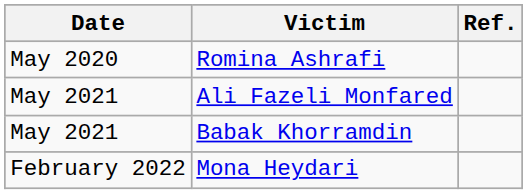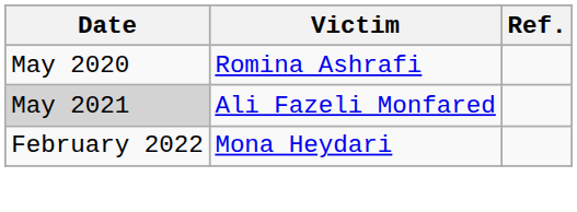Ali Fazeli Monfared | Date: no background -> lightgrey background
- row: May 2021 | Babak Khorramdin
